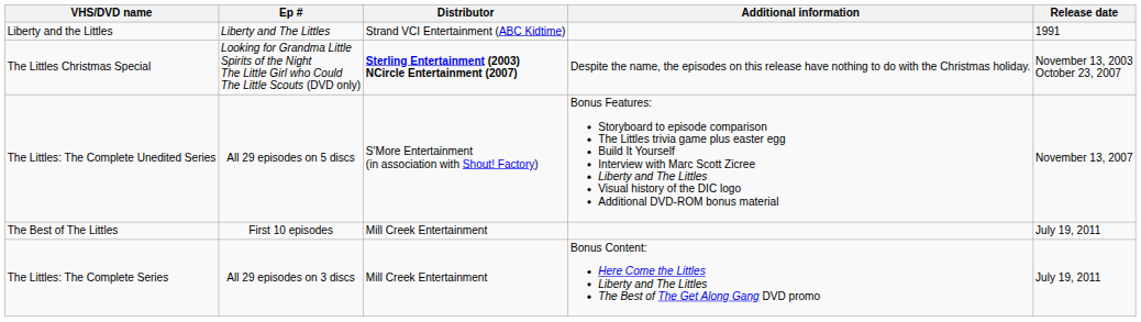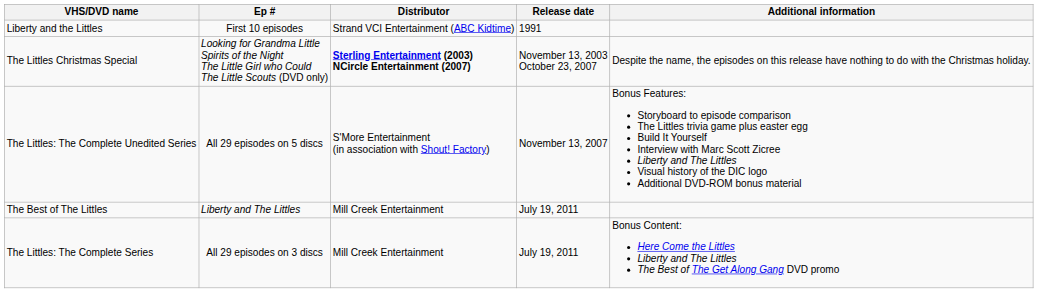columns swapped: Release date <-> Additional information
Liberty and the Littles | Ep #: Liberty and The Littles -> First 10 episodes
The Best of The Littles | Ep #: First 10 episodes -> Liberty and The Littles
